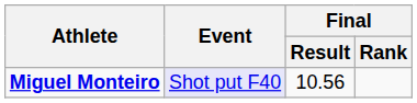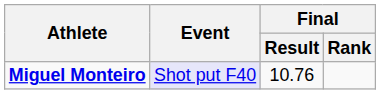Miguel Monteiro | Final / Result: 10.56 -> 10.76
